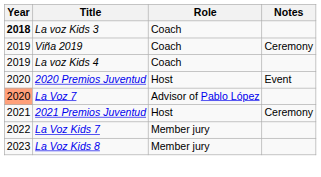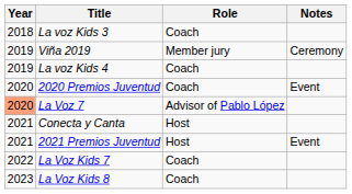La voz Kids 3 | Year: bold -> normal
Viña 2019 | Role: Coach -> Member jury
2020 Premios Juventud | Role: Host -> Coach
+ row: 2021 | Conecta y Canta | Host
2021 Premios Juventud | Notes: Ceremony -> Event
La Voz Kids 7 | Role: Member jury -> Coach
La Voz Kids 8 | Role: Member jury -> Coach
